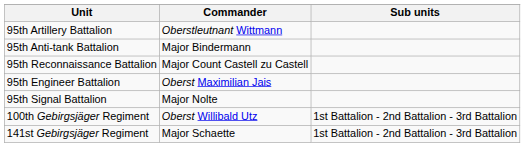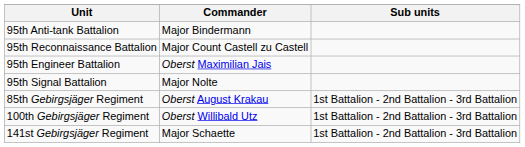- row: 95th Artillery Battalion | Oberstleutnant Wittmann
+ row: 85th Gebirgsjäger Regiment | Oberst August Krakau | 1st Battalion - 2nd Battalion - 3rd Battalion
